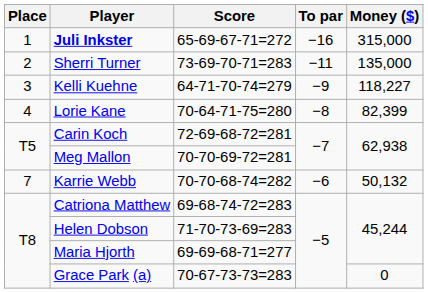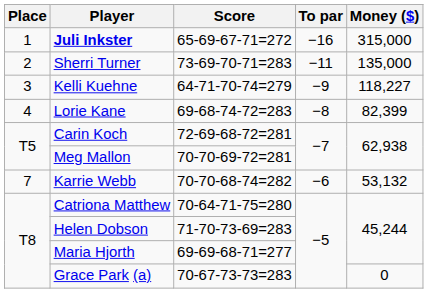Lorie Kane | Score: 70-64-71-75=280 -> 69-68-74-72=283
Karrie Webb | Money ($): 50,132 -> 53,132
Catriona Matthew | Score: 69-68-74-72=283 -> 70-64-71-75=280
